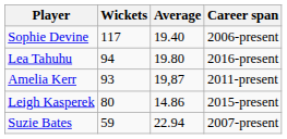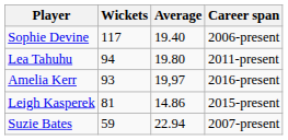Lea Tahuhu | Career span: 2016-present -> 2011-present
Amelia Kerr | Average: 19,87 -> 19,97
Amelia Kerr | Career span: 2011-present -> 2016-present
Leigh Kasperek | Wickets: 80 -> 81
